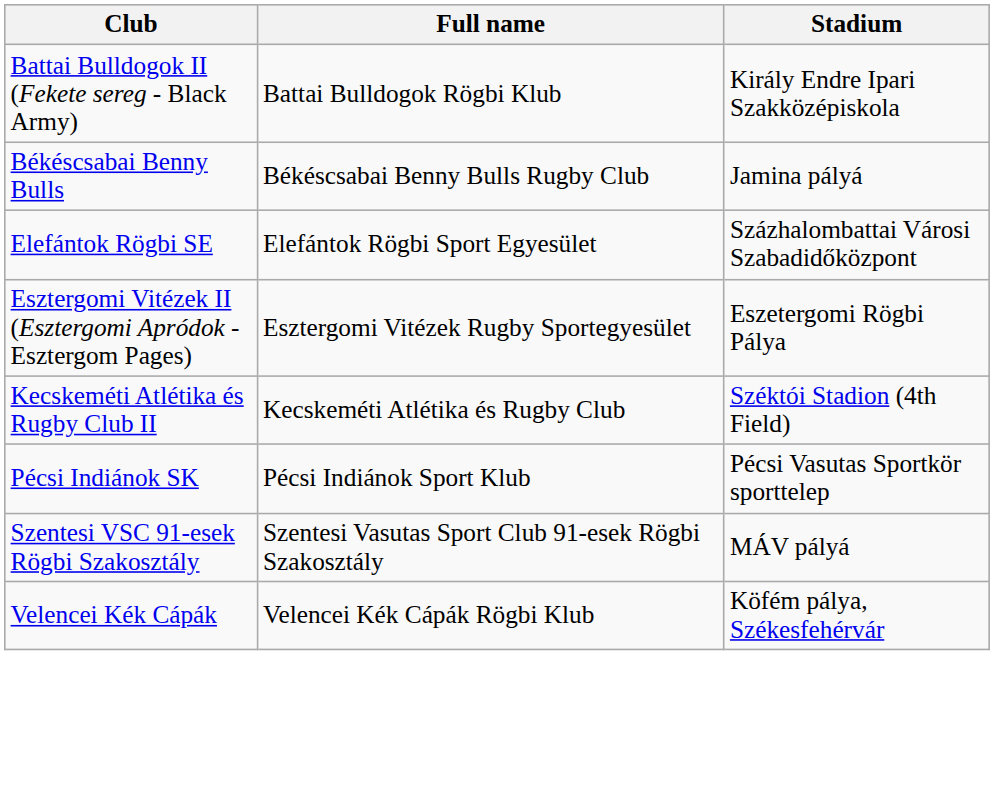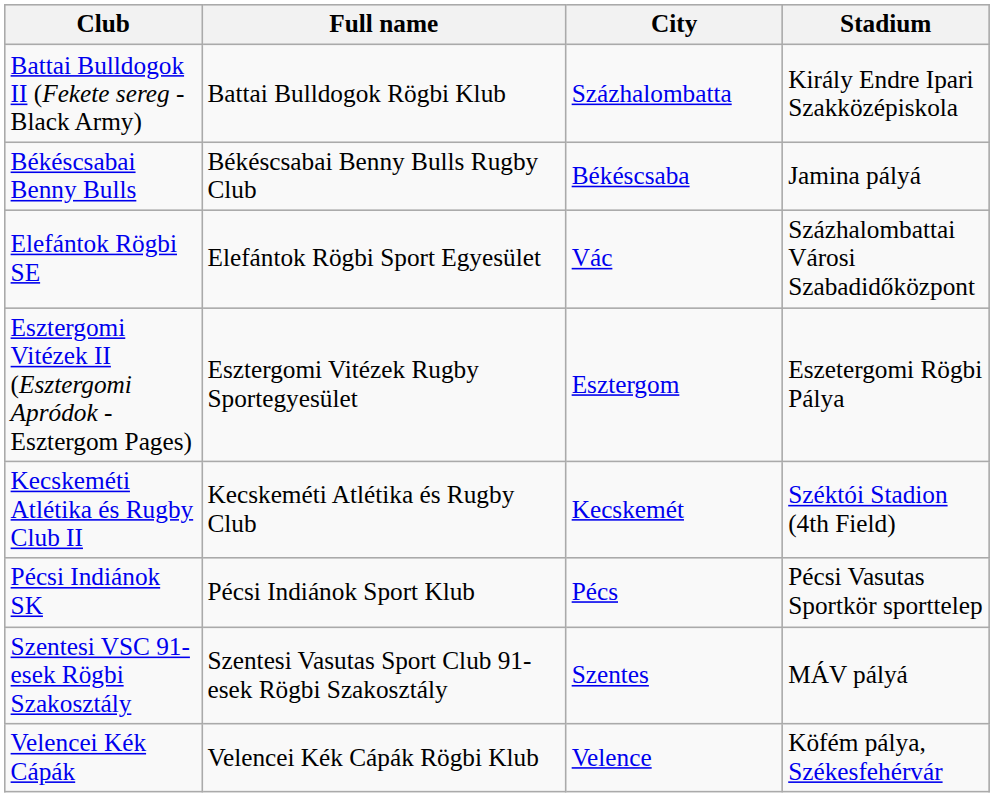+ column: City | Százhalombatta | Békéscsaba | Vác | Esztergom | Kecskemét | Pécs | Szentes | Velence
